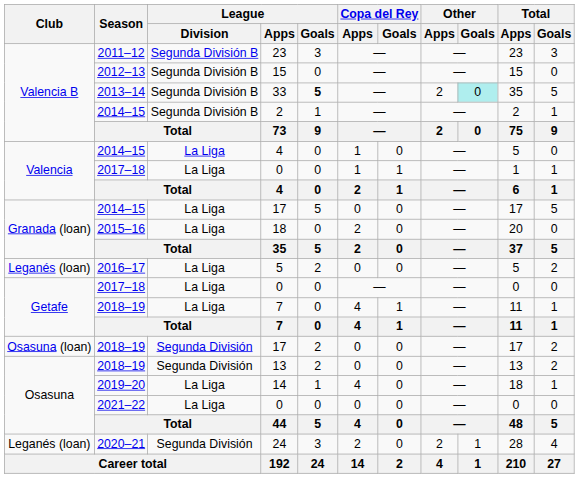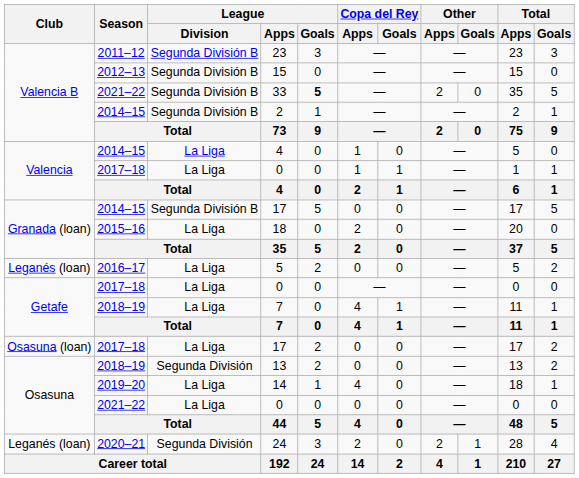33 | Season: 2013–14 -> 2021–22
33 | Other / Goals: paleturquoise background -> no background
Granada (loan) / 17 | League / Division: La Liga -> Segunda División B
Osasuna (loan) / 17 | Season: 2018–19 -> 2017–18
Osasuna (loan) / 17 | League / Division: Segunda División -> La Liga
